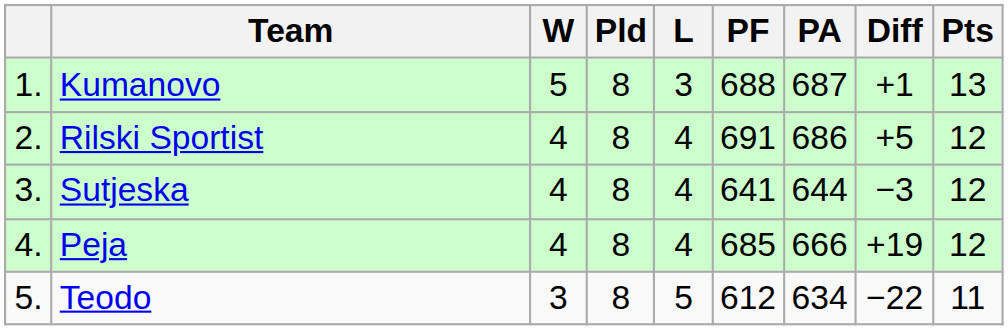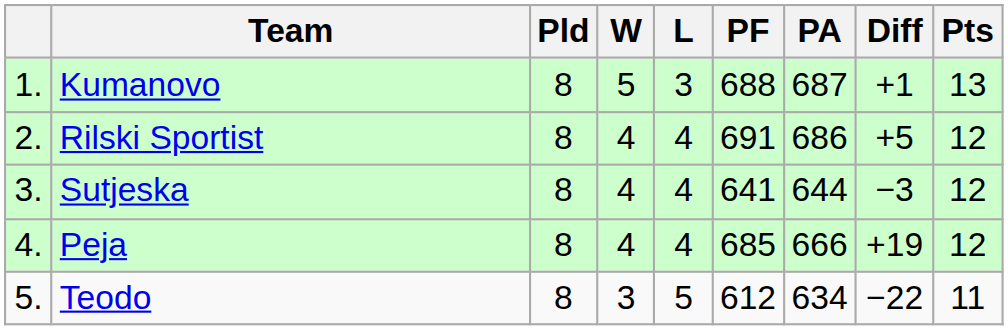columns swapped: Pld <-> W
